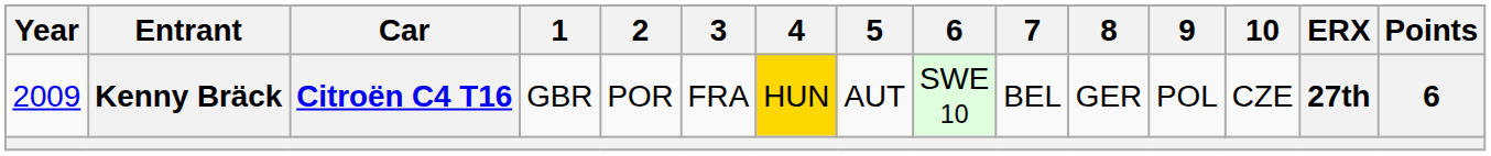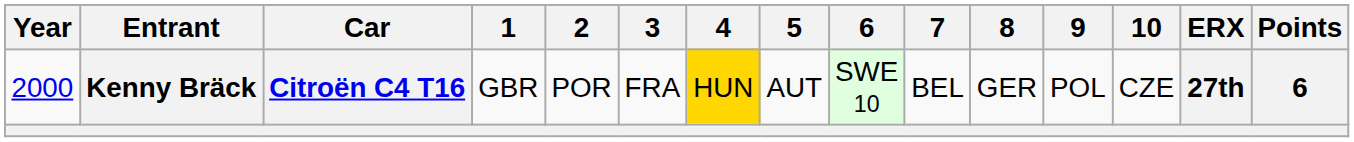Kenny Bräck | Year: 2009 -> 2000
